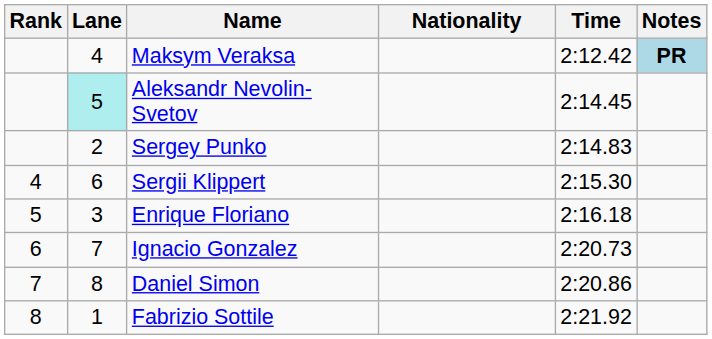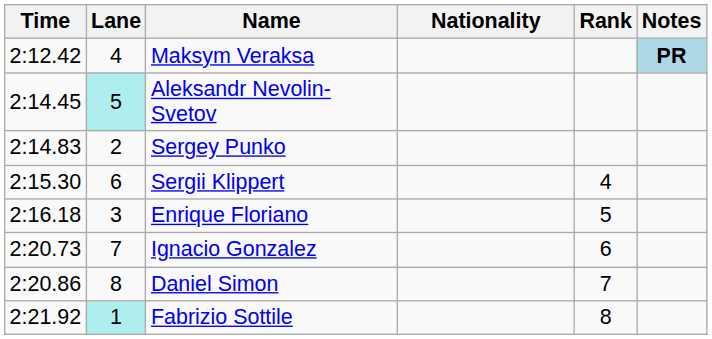columns swapped: Rank <-> Time
Fabrizio Sottile | Lane: no background -> paleturquoise background
